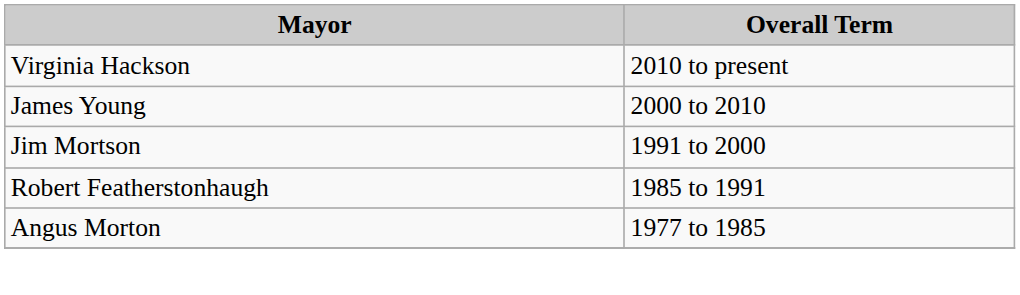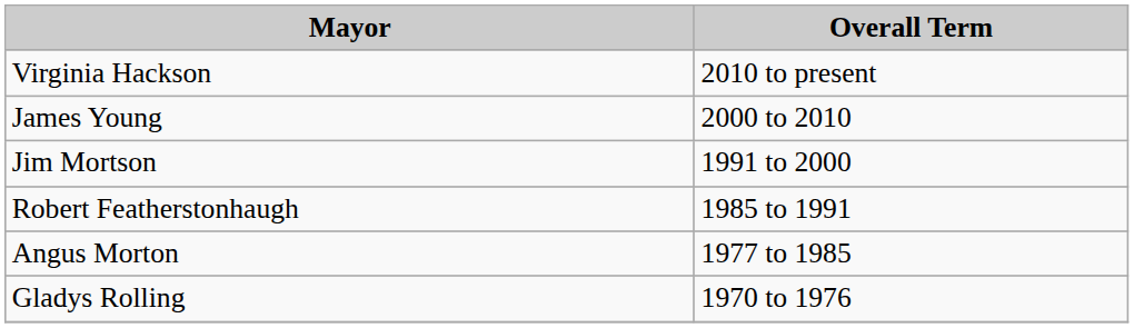+ row: Gladys Rolling | 1970 to 1976
